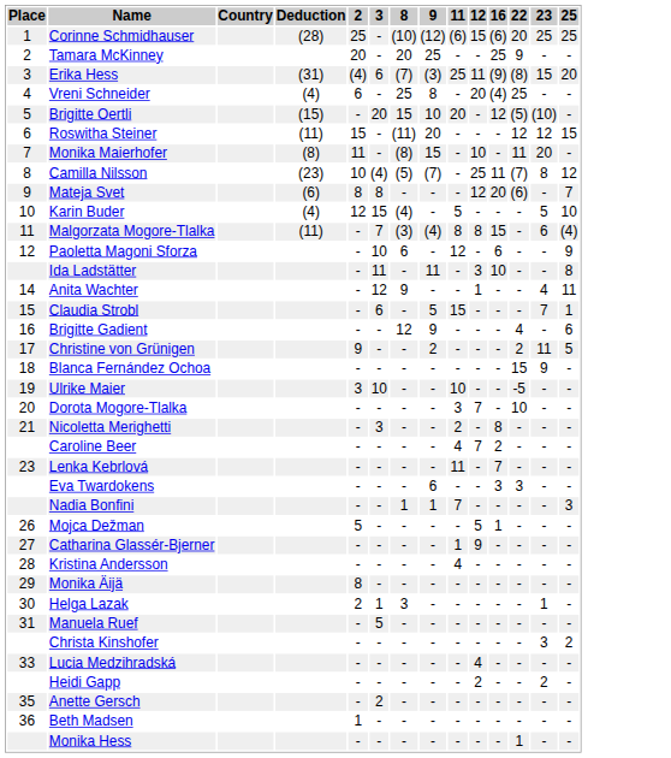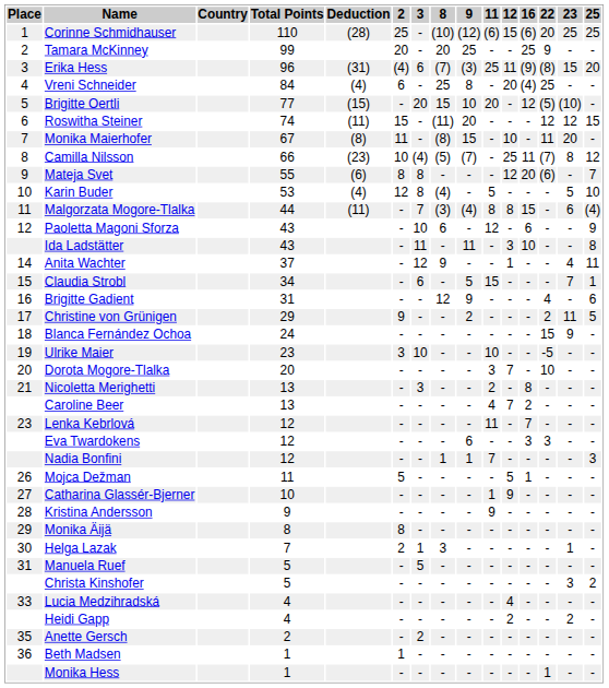+ column: Total Points | 110 | 99 | 96 | 84 | 77 | 74 | 67 | 66 | 55 | 53 | 44 | 43 | 43 | 37 | 34 | 31 | 29 | 24 | 23 | 20 | 13 | 13 | 12 | 12 | 12 | 11 | 10 | 9 | 8 | 7 | 5 | 5 | 4 | 4 | 2 | 1 | 1
Karin Buder | 3: 15 -> 8
Kristina Andersson | 11: 4 -> 9
